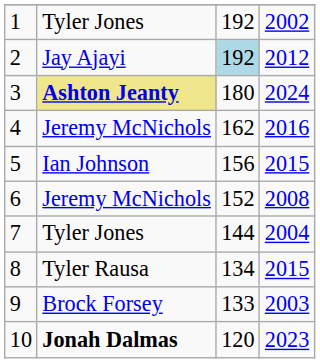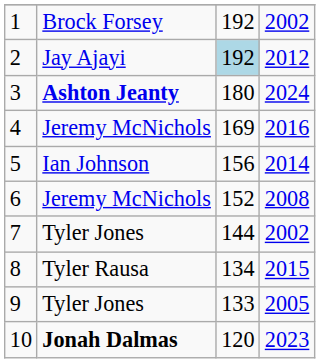1 | column 2: Tyler Jones -> Brock Forsey
3 | column 2: khaki background -> no background
4 | column 3: 162 -> 169
5 | column 4: 2015 -> 2014
7 | column 4: 2004 -> 2002
9 | column 2: Brock Forsey -> Tyler Jones
9 | column 4: 2003 -> 2005
